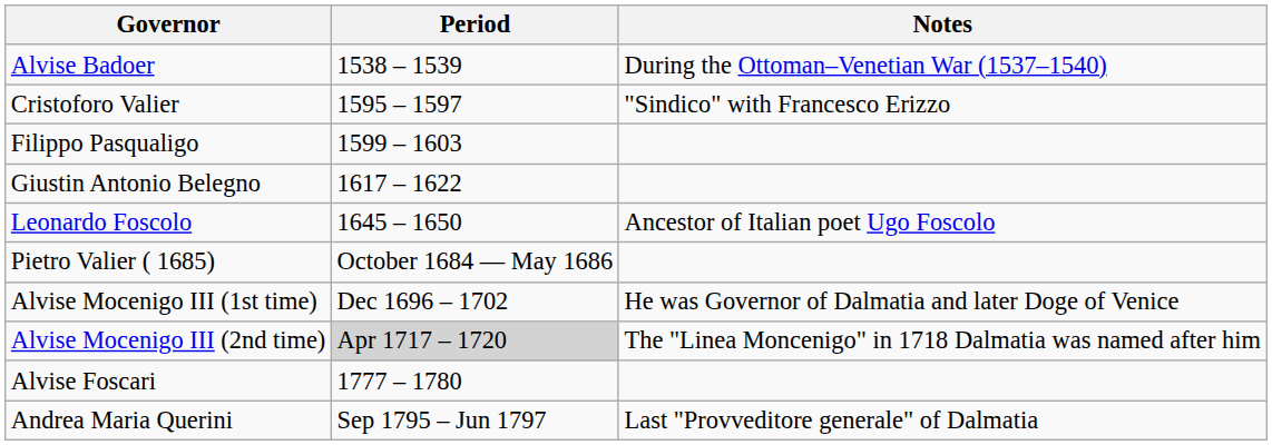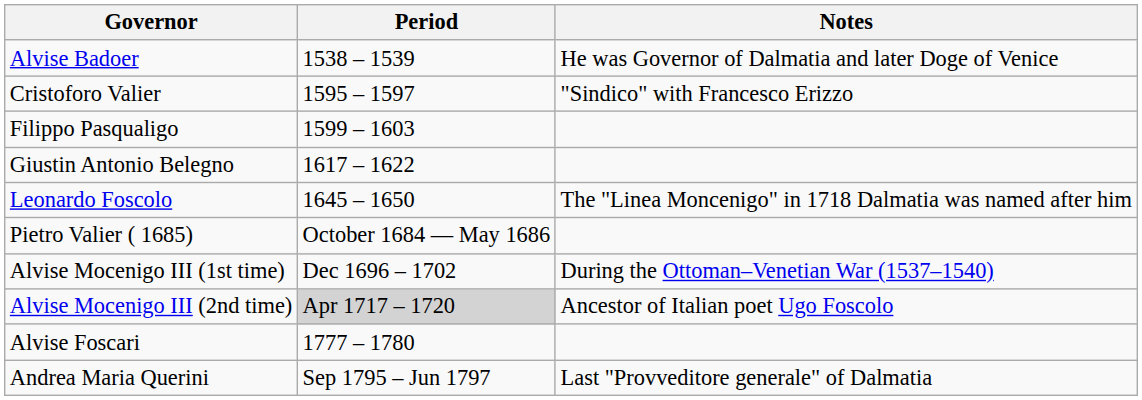Alvise Badoer | Notes: During the Ottoman–Venetian War (1537–1540) -> He was Governor of Dalmatia and later Doge of Venice
Leonardo Foscolo | Notes: Ancestor of Italian poet Ugo Foscolo -> The "Linea Moncenigo" in 1718 Dalmatia was named after him
Alvise Mocenigo III (1st time) | Notes: He was Governor of Dalmatia and later Doge of Venice -> During the Ottoman–Venetian War (1537–1540)
Alvise Mocenigo III (2nd time) | Notes: The "Linea Moncenigo" in 1718 Dalmatia was named after him -> Ancestor of Italian poet Ugo Foscolo
